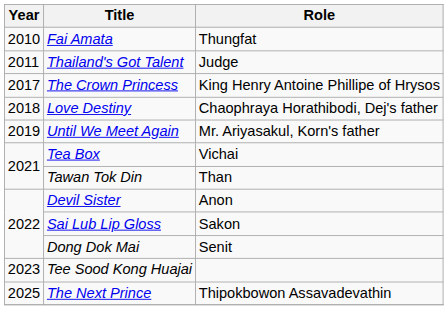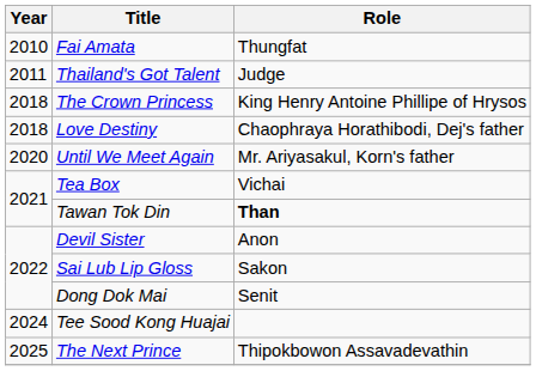The Crown Princess | Year: 2017 -> 2018
Until We Meet Again | Year: 2019 -> 2020
Tawan Tok Din | Role: normal -> bold
Tee Sood Kong Huajai | Year: 2023 -> 2024
